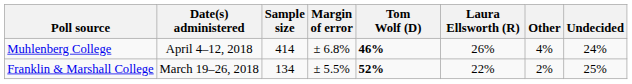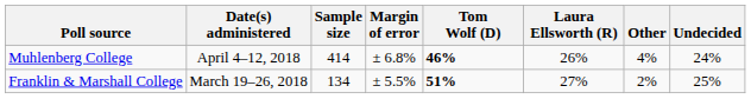Franklin & Marshall College | Tom Wolf (D): 52% -> 51%
Franklin & Marshall College | Laura Ellsworth (R): 22% -> 27%
